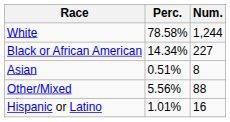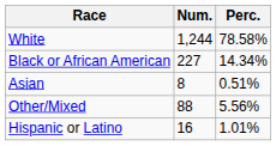columns swapped: Num. <-> Perc.
